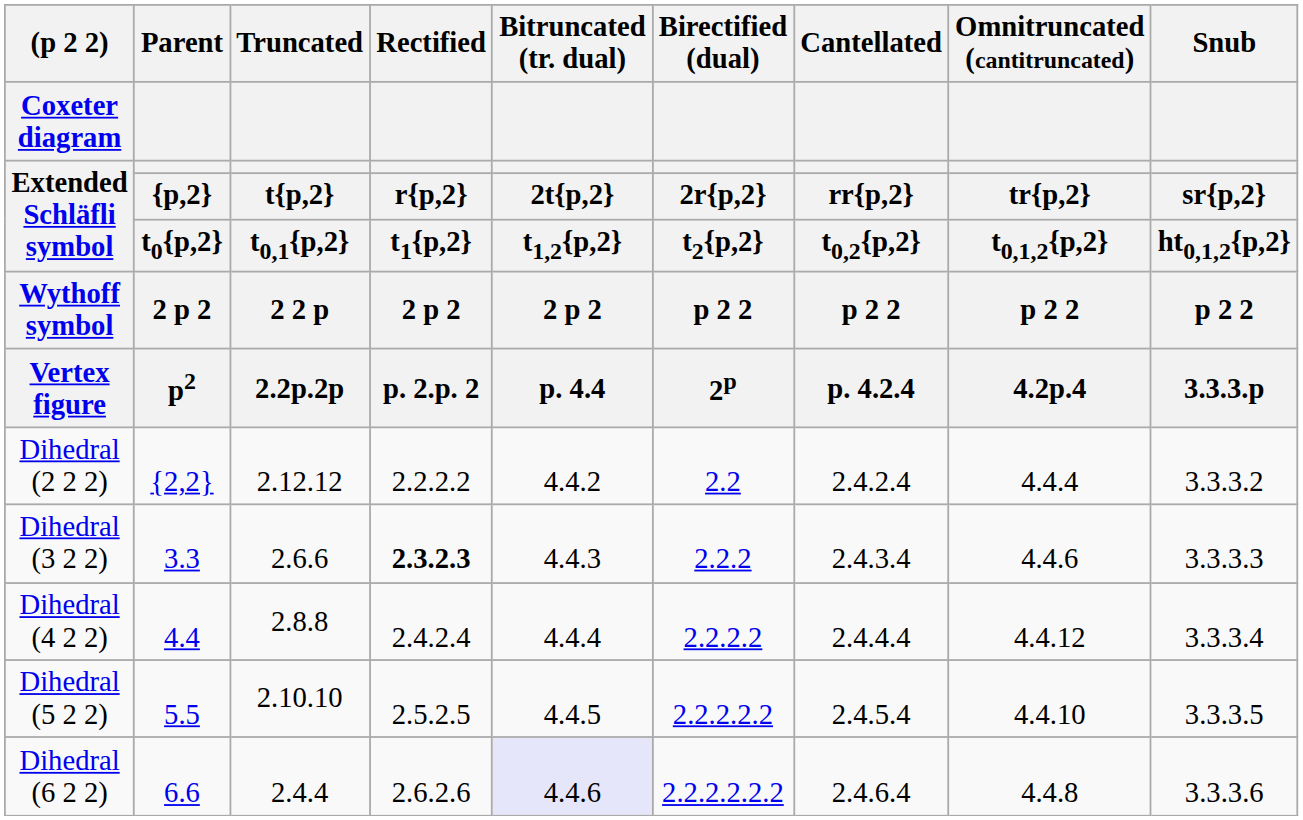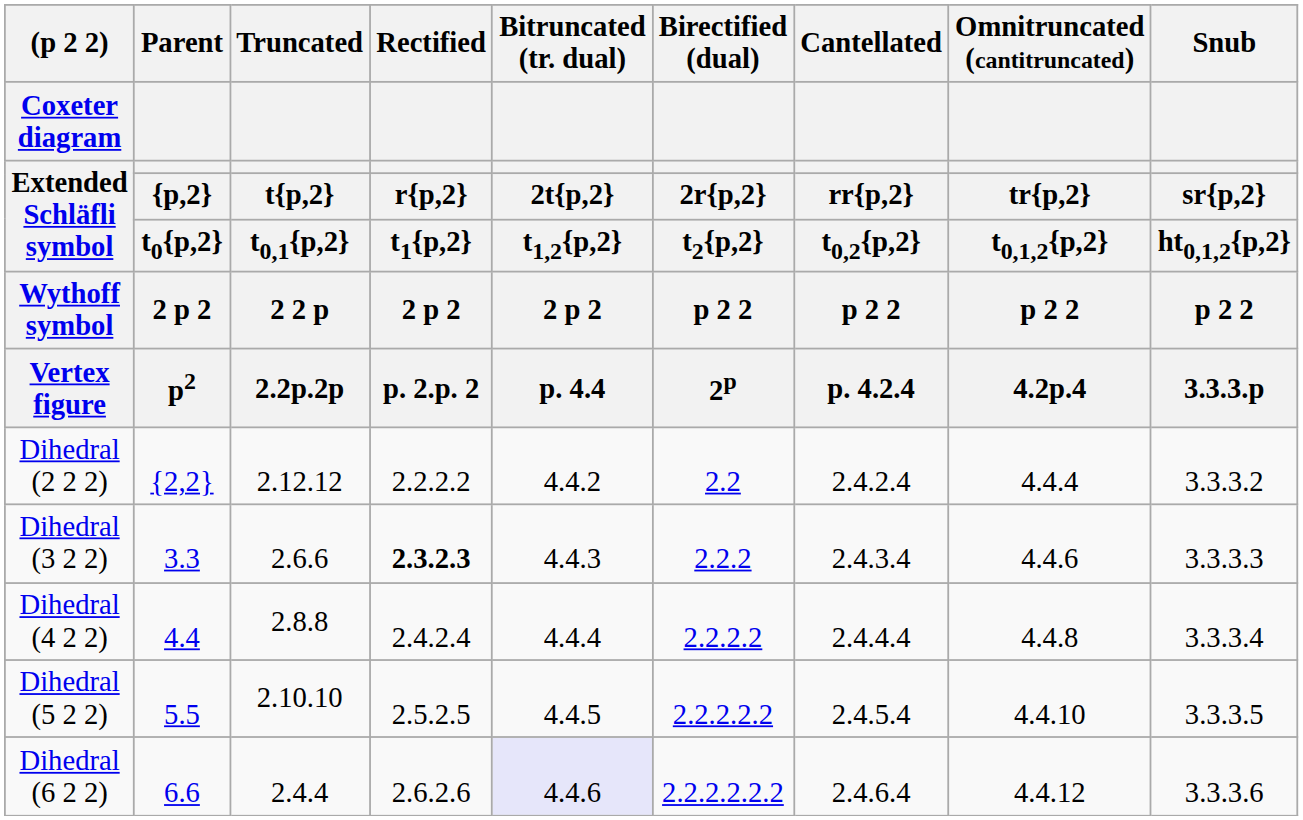Dihedral (4 2 2) | column 8: 4.4.12 -> 4.4.8
Dihedral (6 2 2) | column 8: 4.4.8 -> 4.4.12
